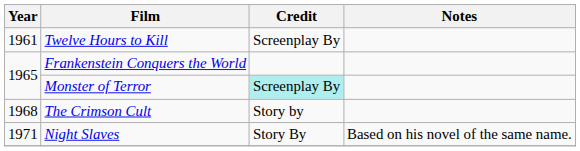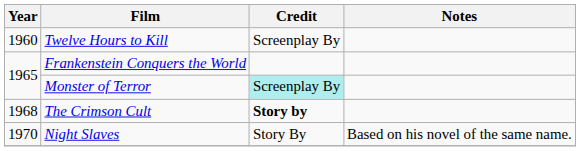Twelve Hours to Kill | Year: 1961 -> 1960
The Crimson Cult | Credit: normal -> bold
Night Slaves | Year: 1971 -> 1970
